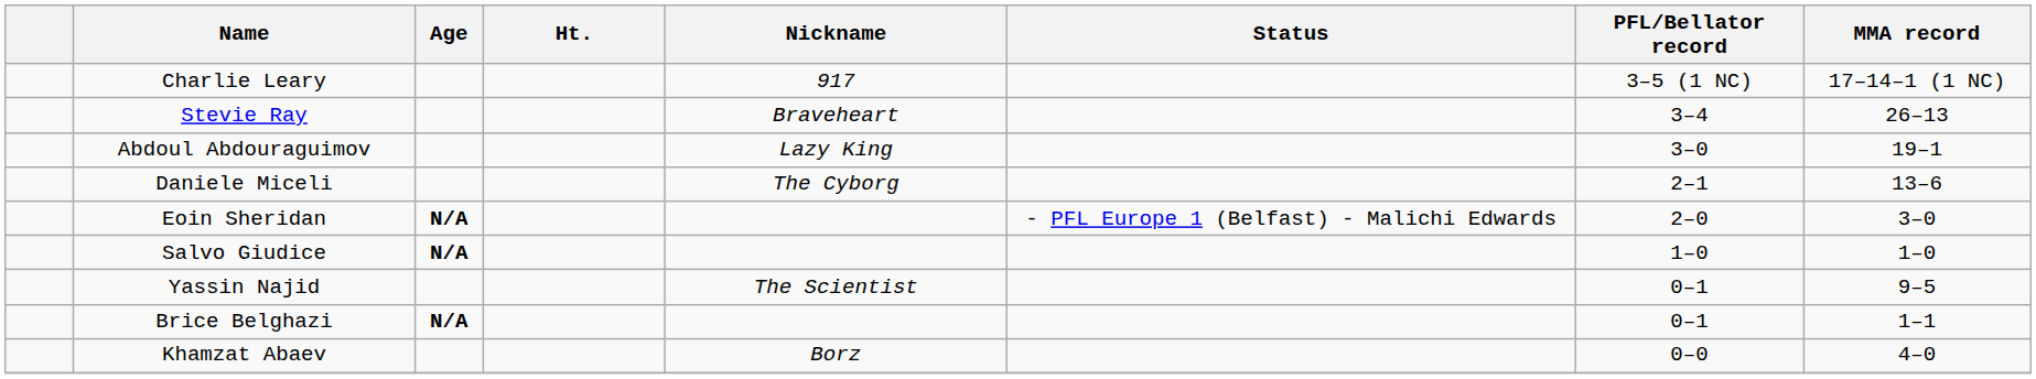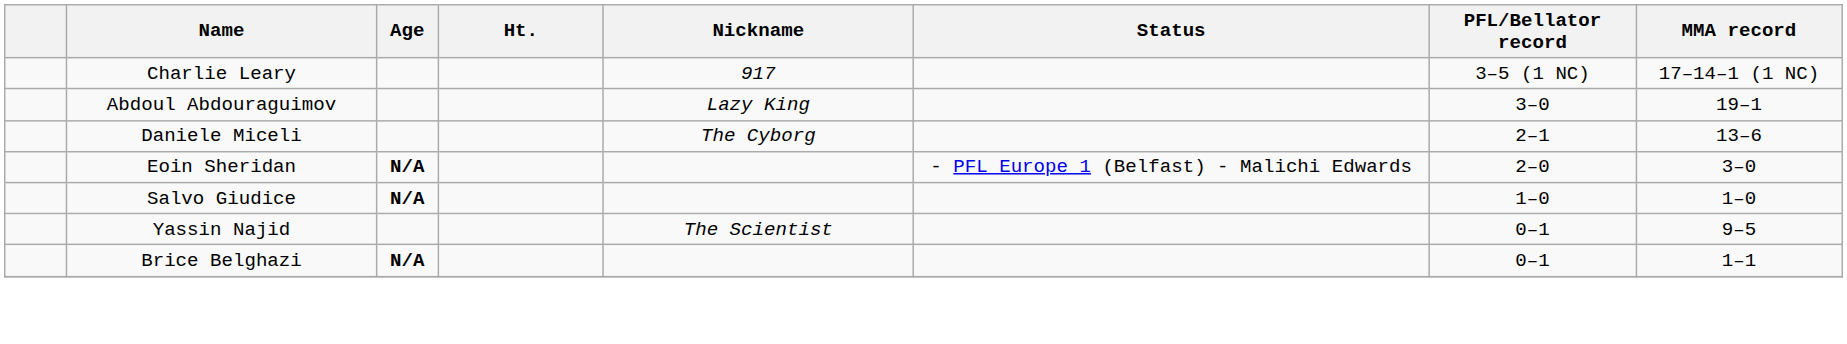- row: Stevie Ray | Braveheart | 3–4 | 26–13
- row: Khamzat Abaev | Borz | 0–0 | 4–0
